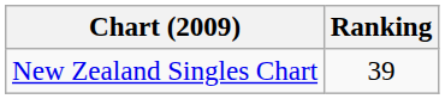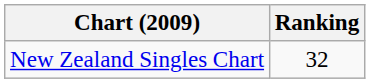New Zealand Singles Chart | Ranking: 39 -> 32
